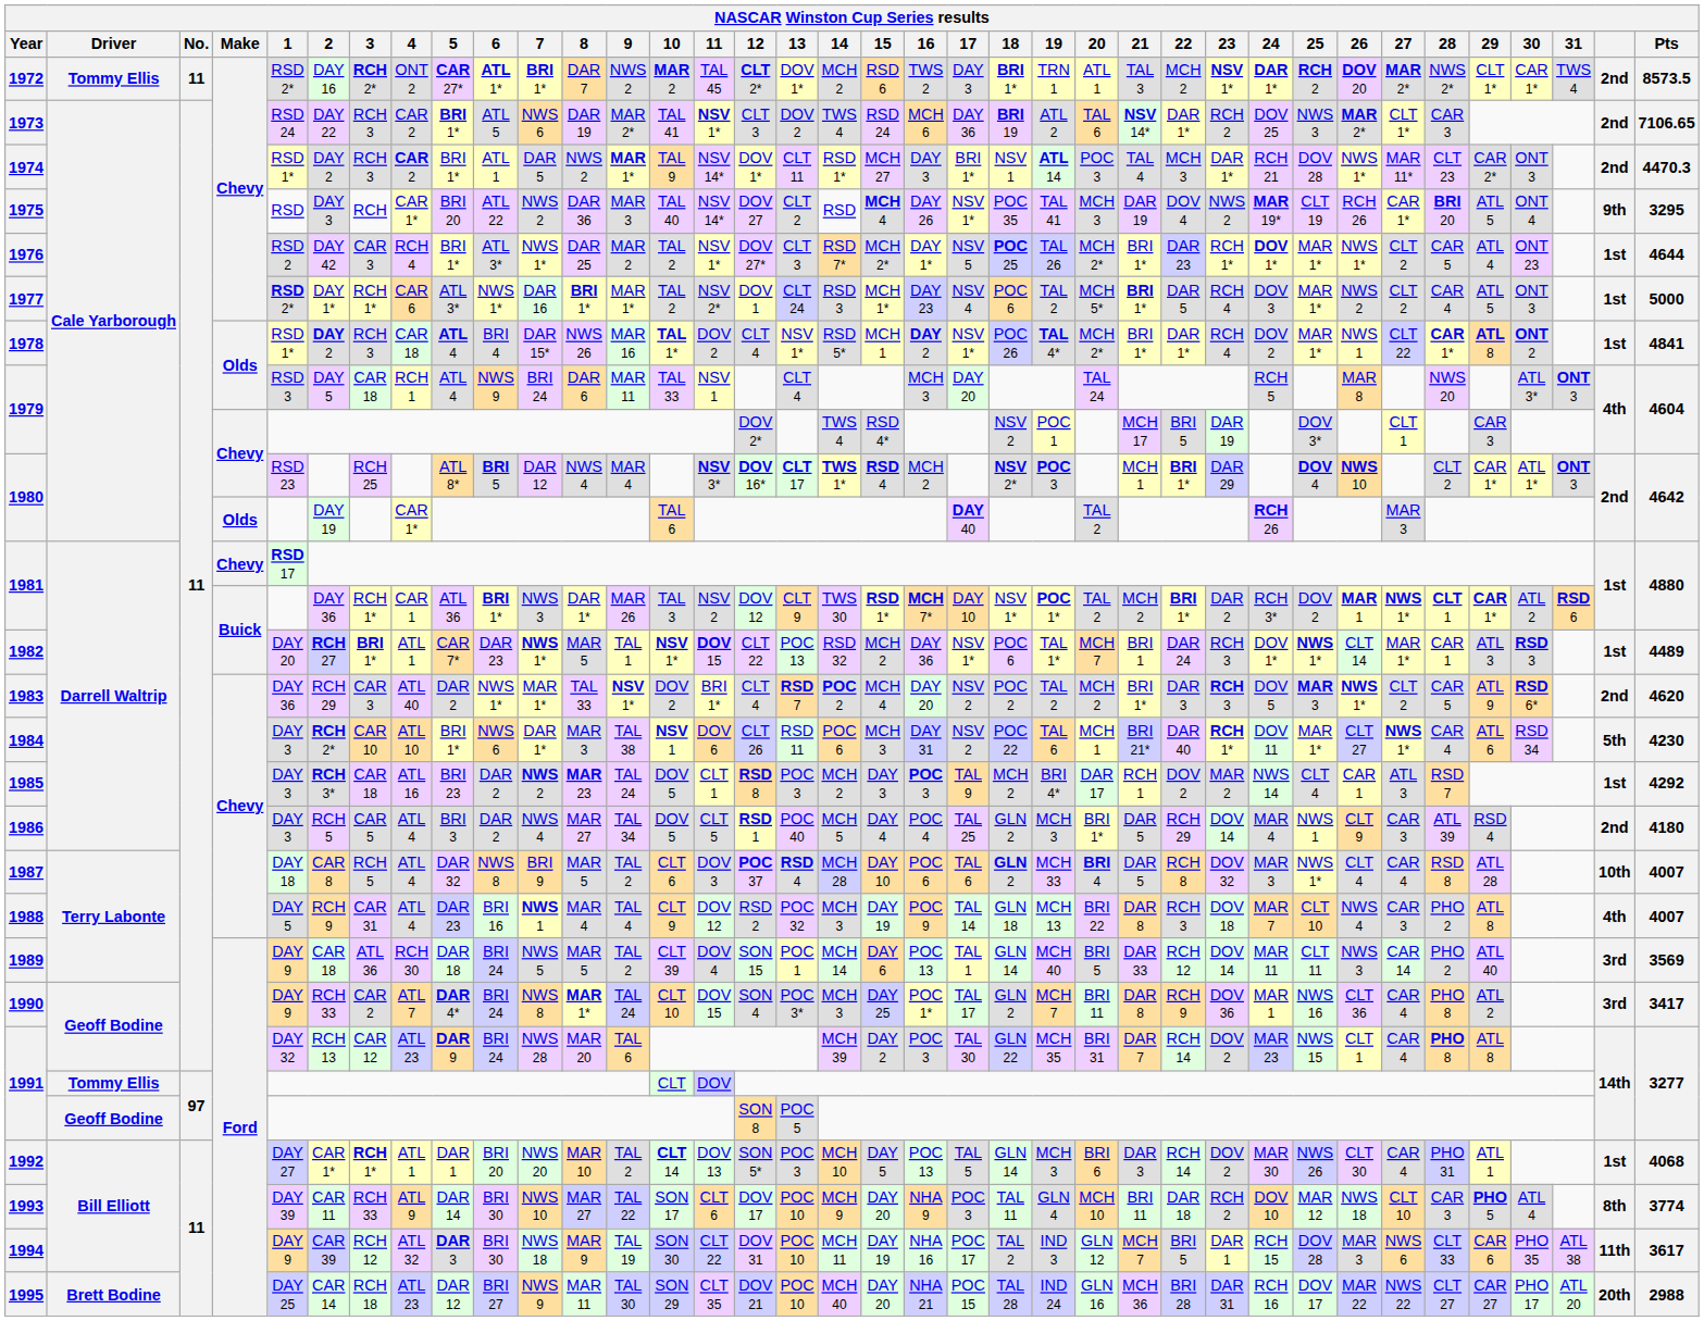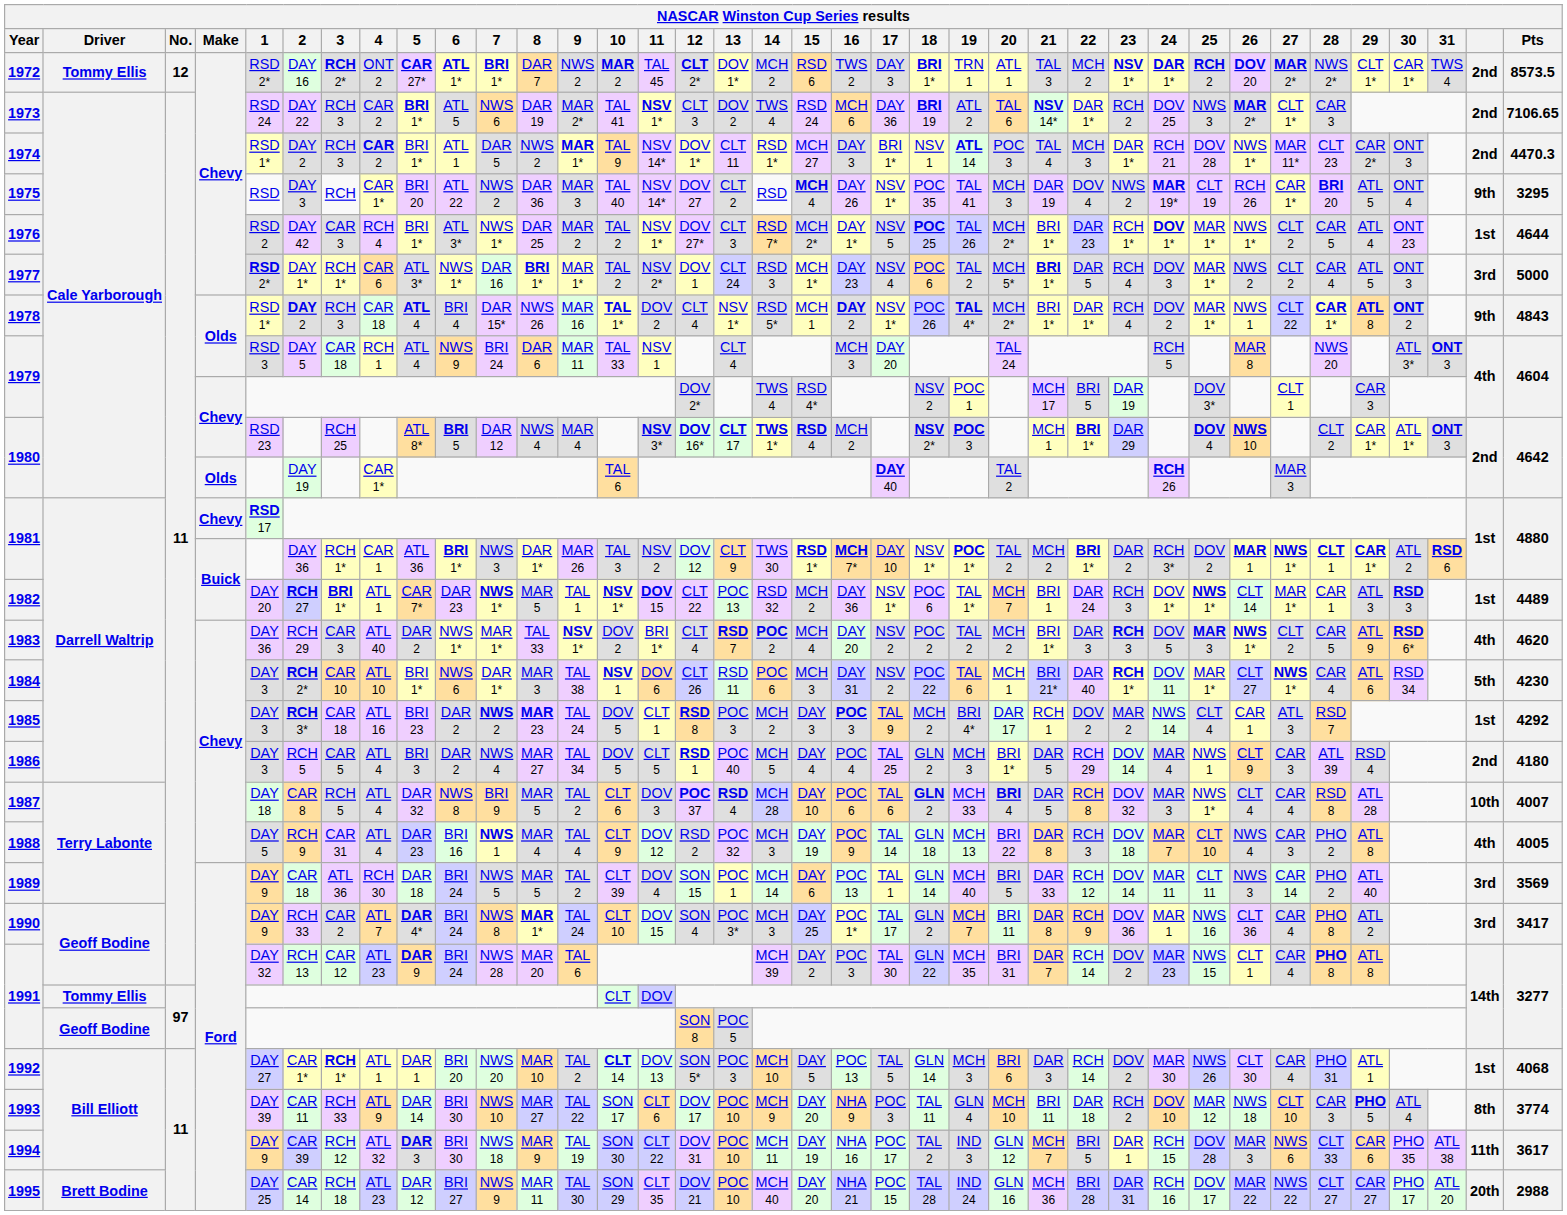1972 | No.: 11 -> 12
1977 | column 36: 1st -> 3rd
1978 | column 36: 1st -> 9th
1978 | Pts: 4841 -> 4843
1983 | column 36: 2nd -> 4th
1988 | Pts: 4007 -> 4005
